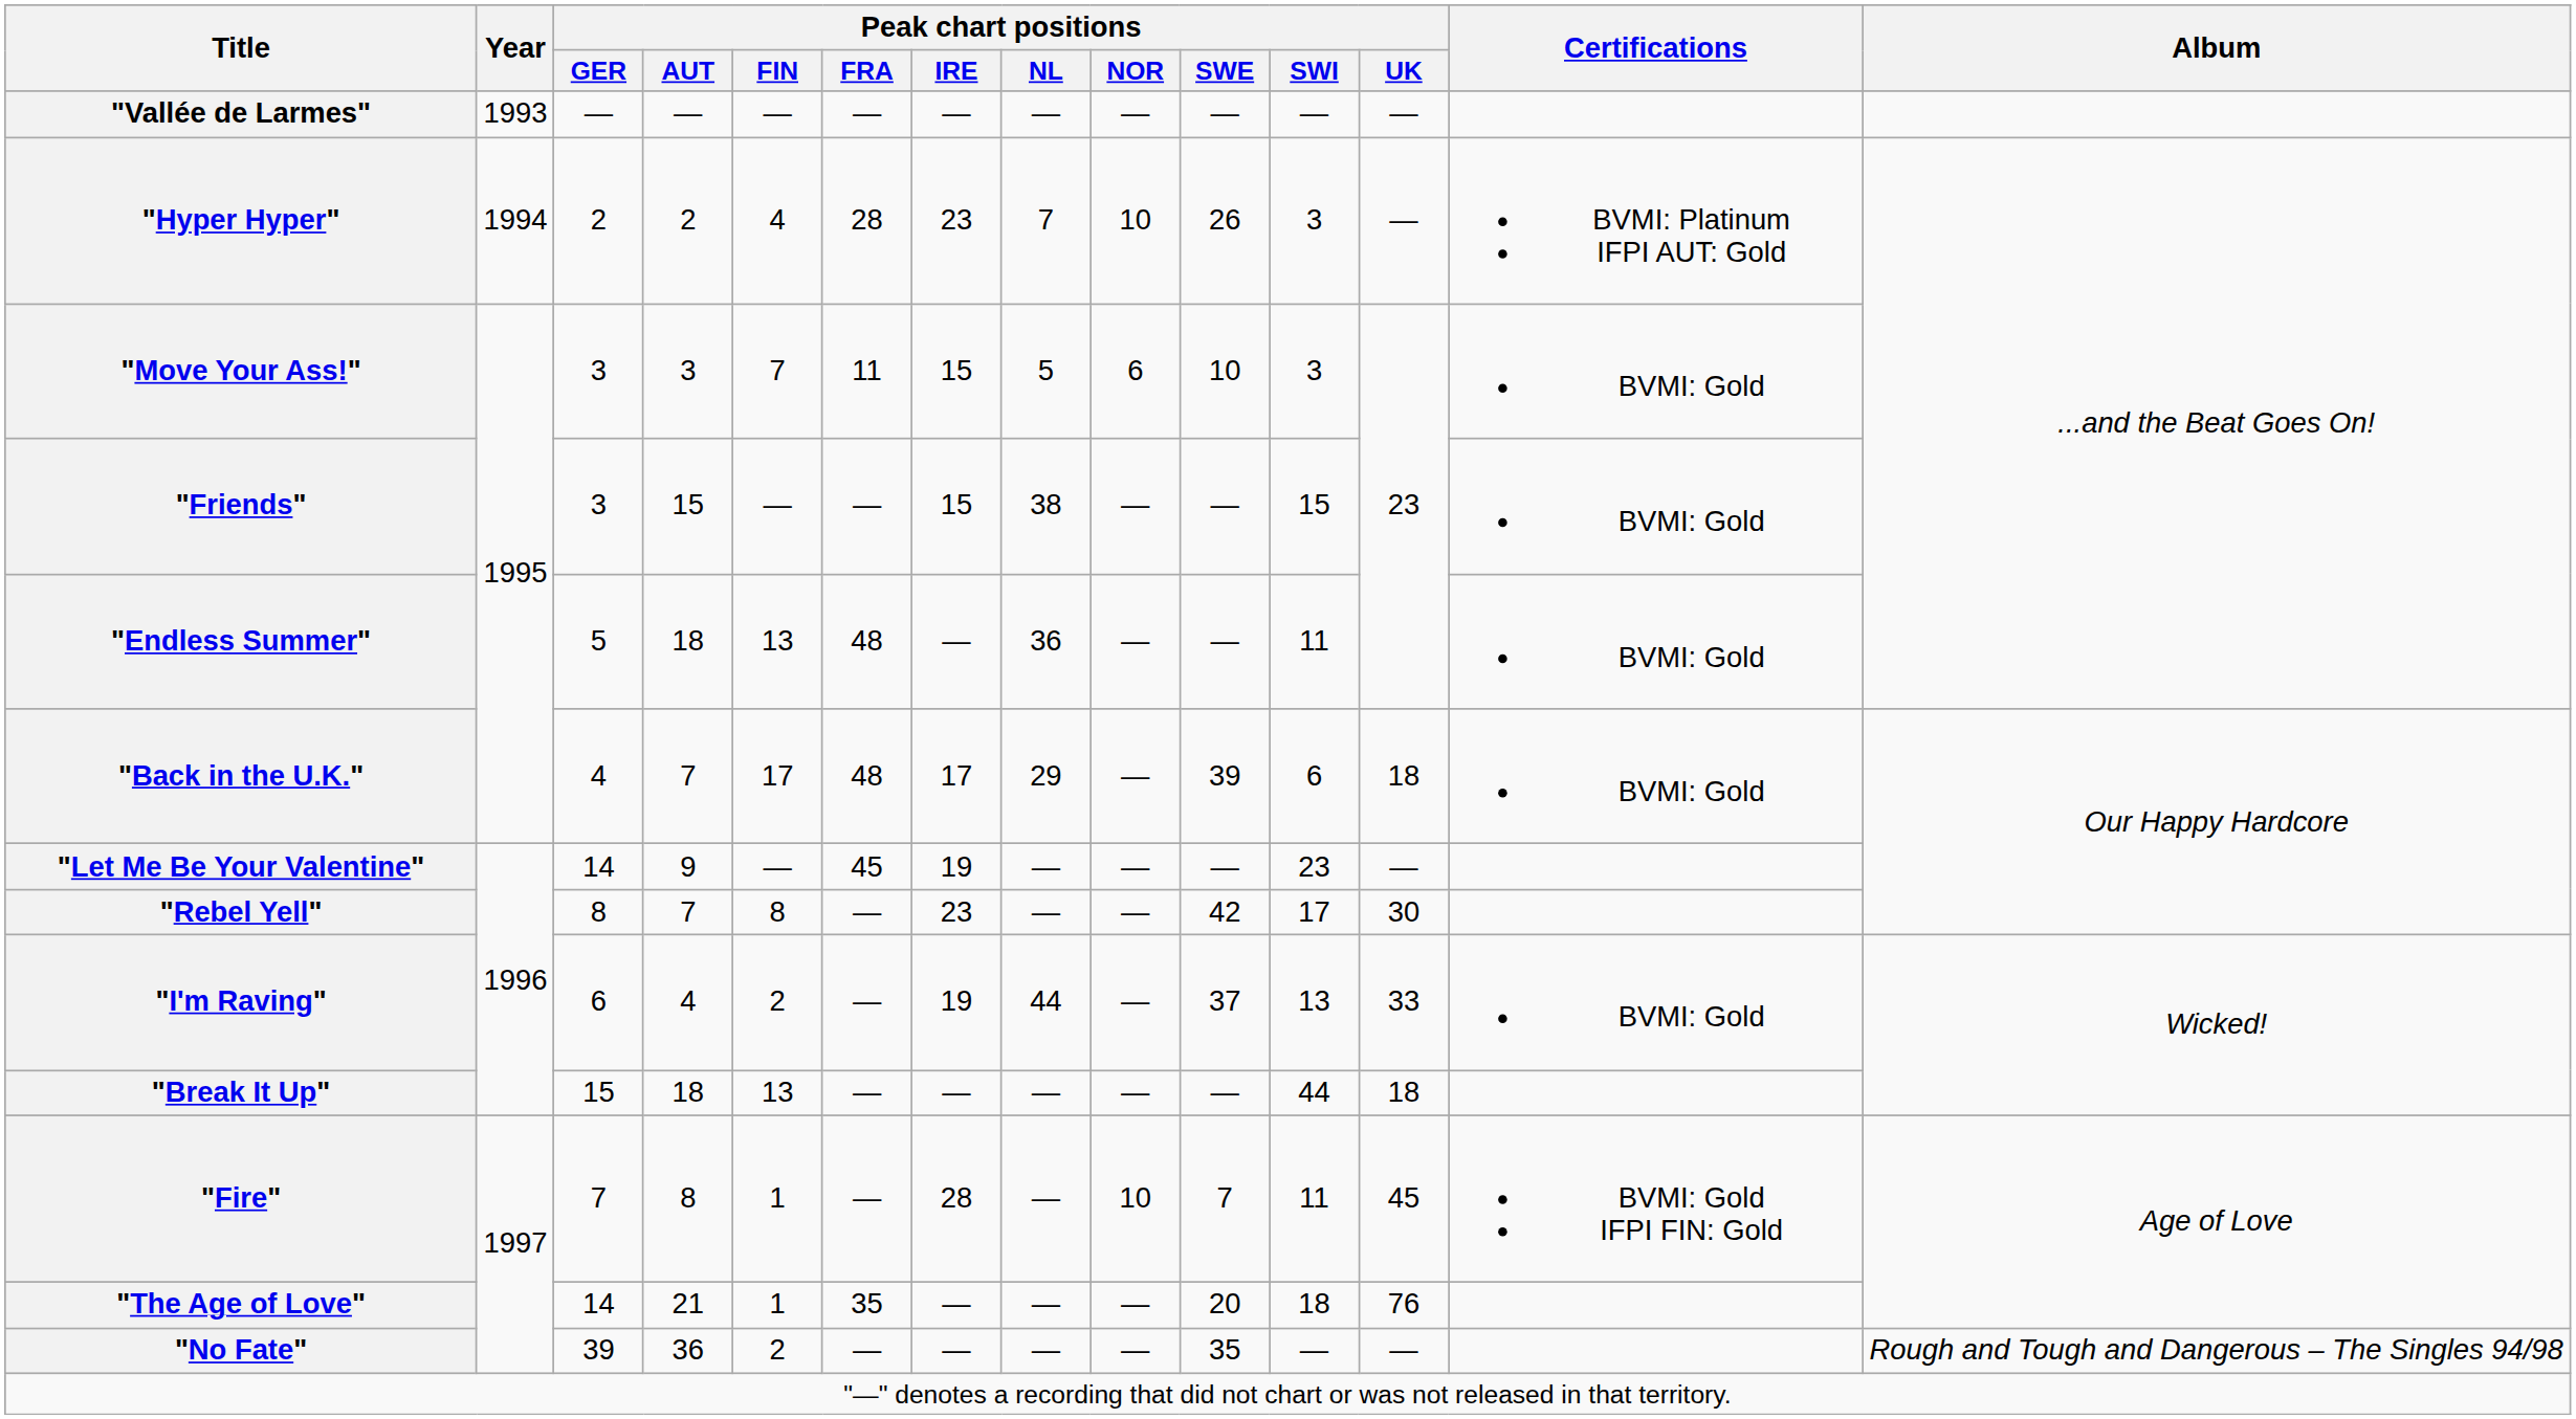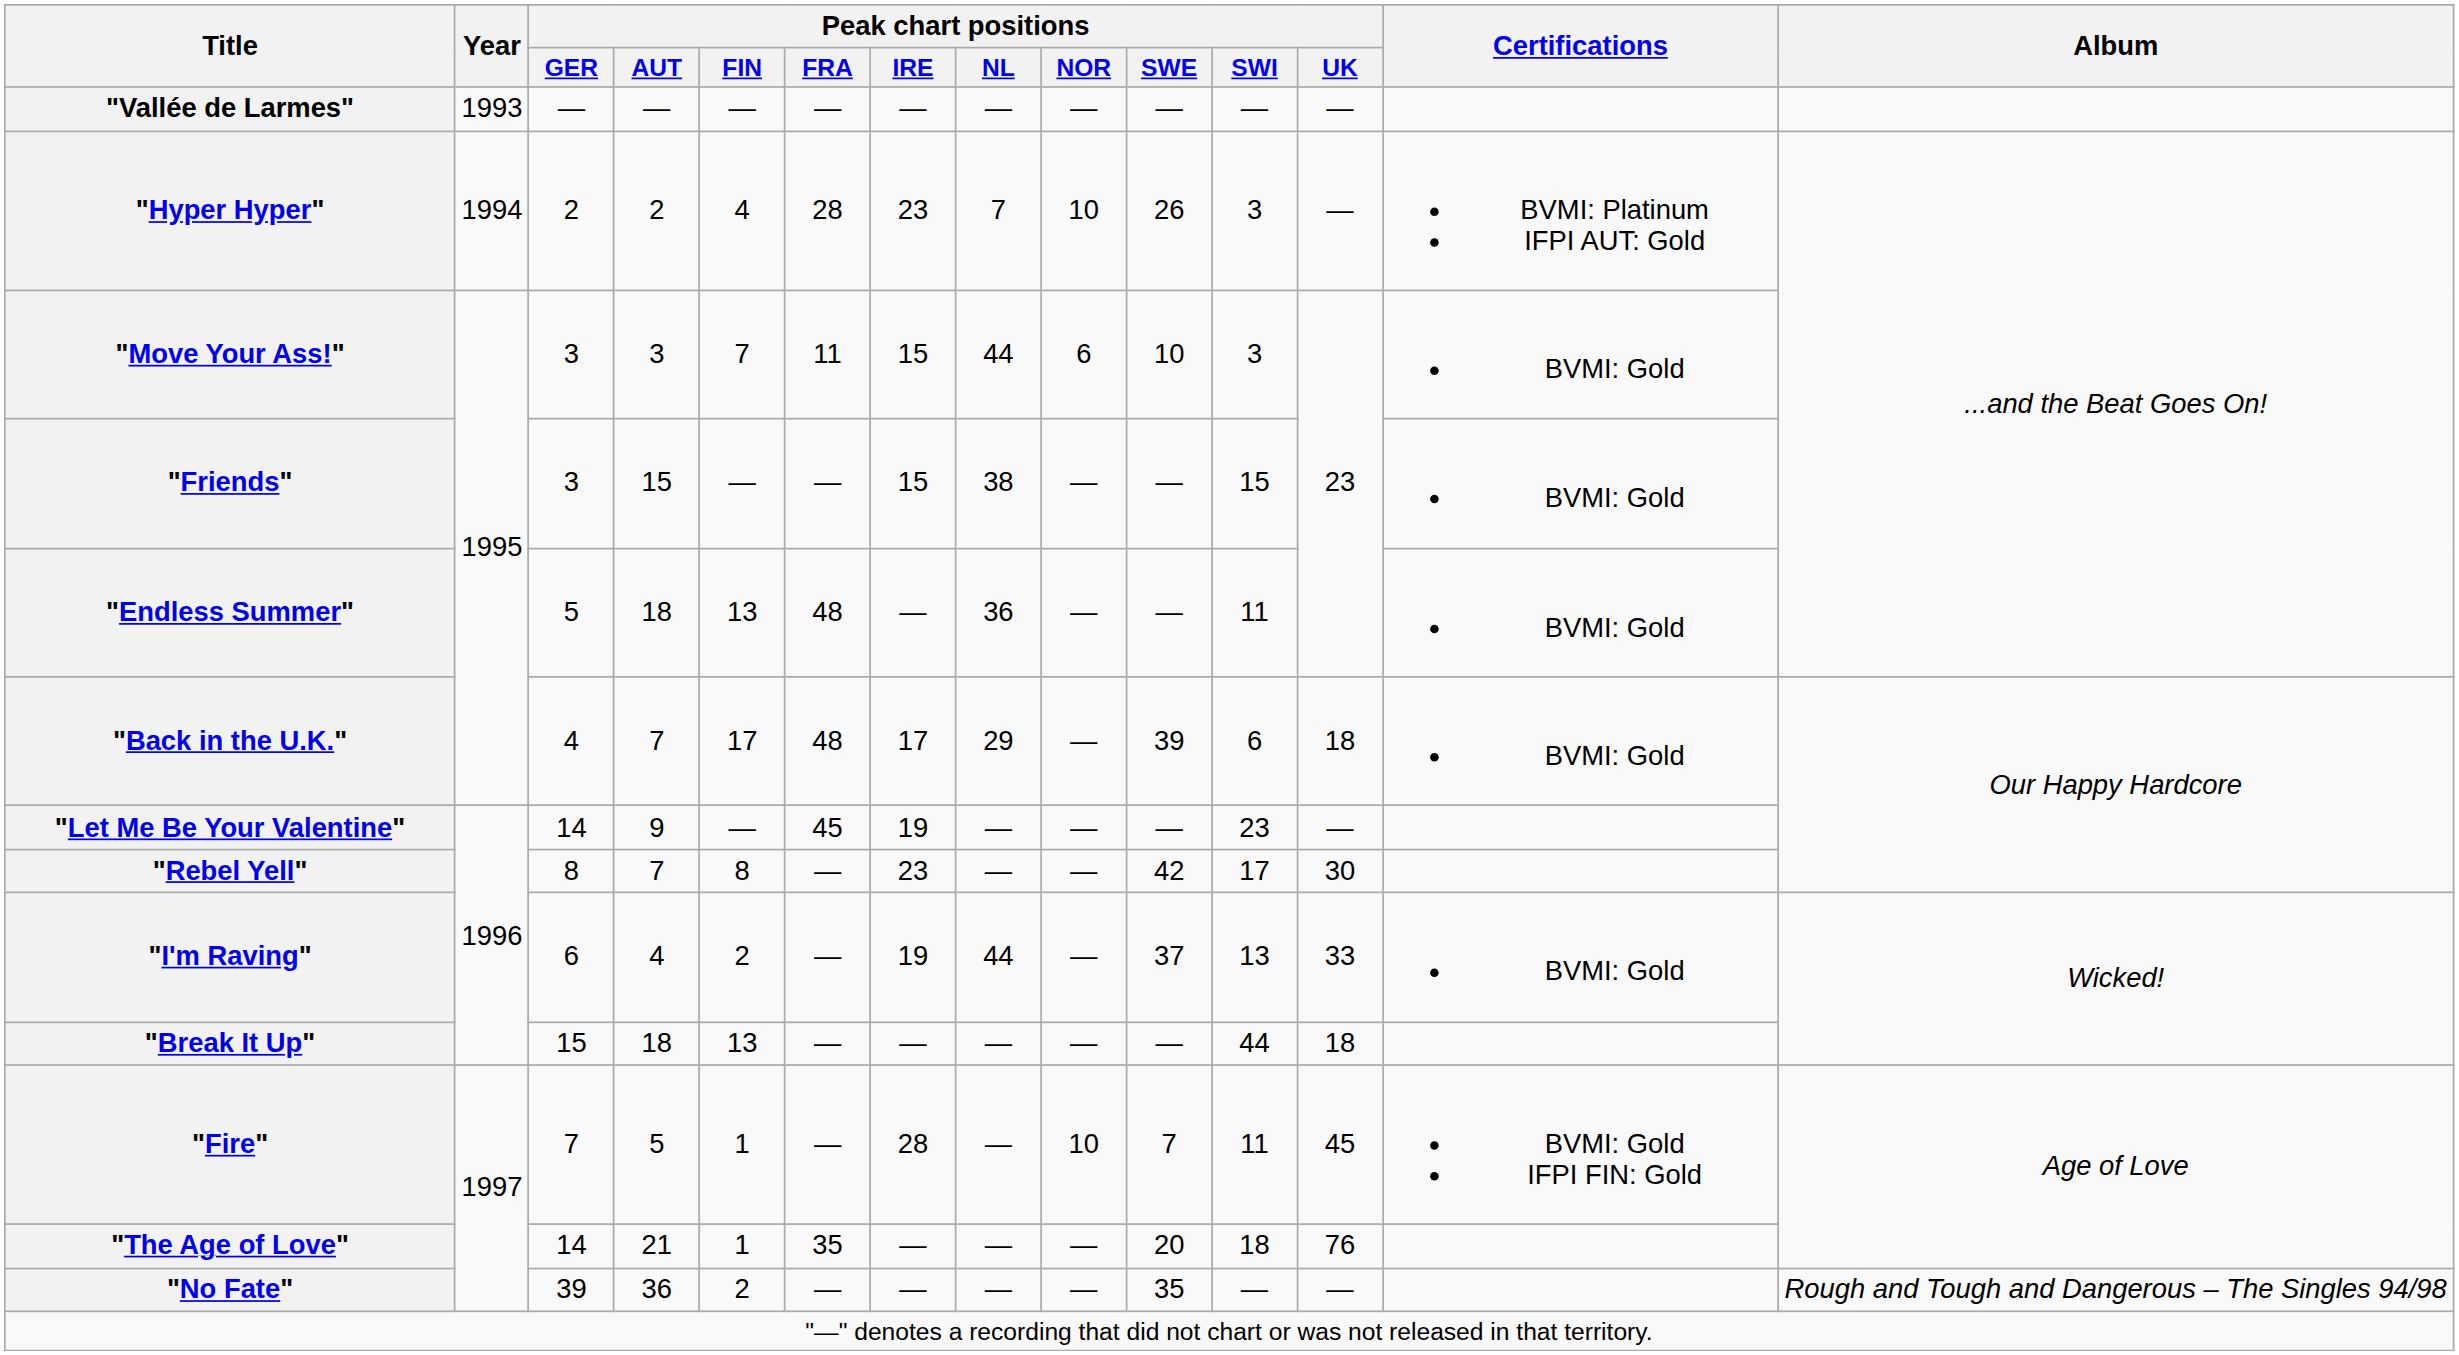"Move Your Ass!" | Peak chart positions / NL: 5 -> 44
"Fire" | Peak chart positions / AUT: 8 -> 5
